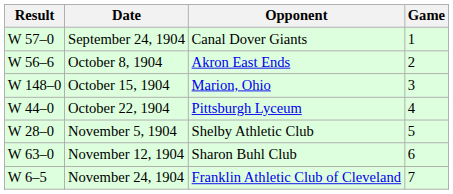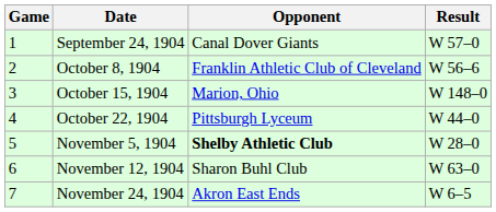columns swapped: Game <-> Result
October 8, 1904 | Opponent: Akron East Ends -> Franklin Athletic Club of Cleveland
November 5, 1904 | Opponent: normal -> bold
November 24, 1904 | Opponent: Franklin Athletic Club of Cleveland -> Akron East Ends
